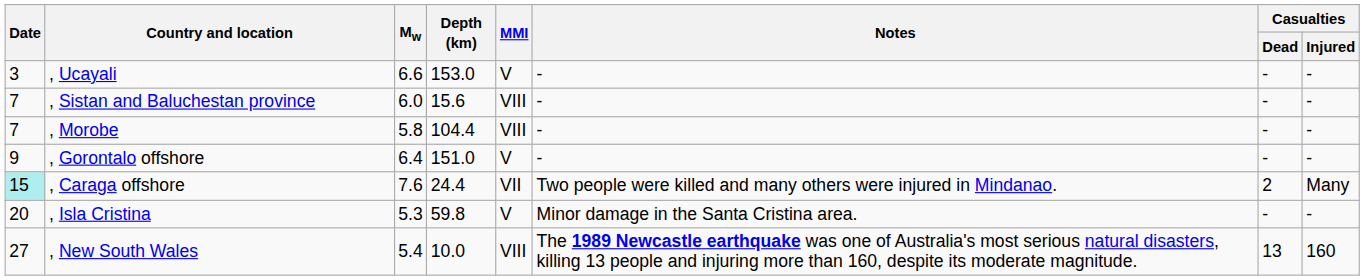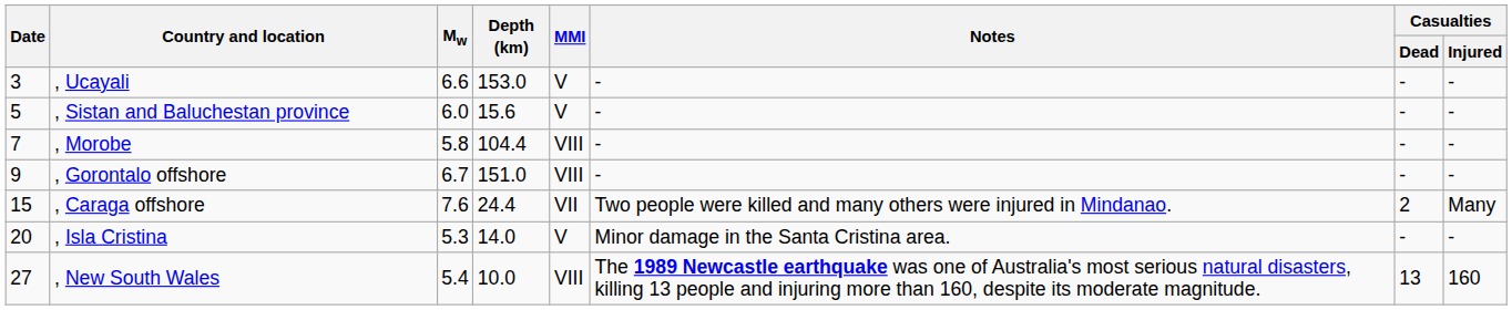, Sistan and Baluchestan province | Date: 7 -> 5
, Sistan and Baluchestan province | MMI: VIII -> V
, Gorontalo offshore | Mw: 6.4 -> 6.7
, Gorontalo offshore | MMI: V -> VIII
, Caraga offshore | Date: paleturquoise background -> no background
, Isla Cristina | Depth (km): 59.8 -> 14.0
